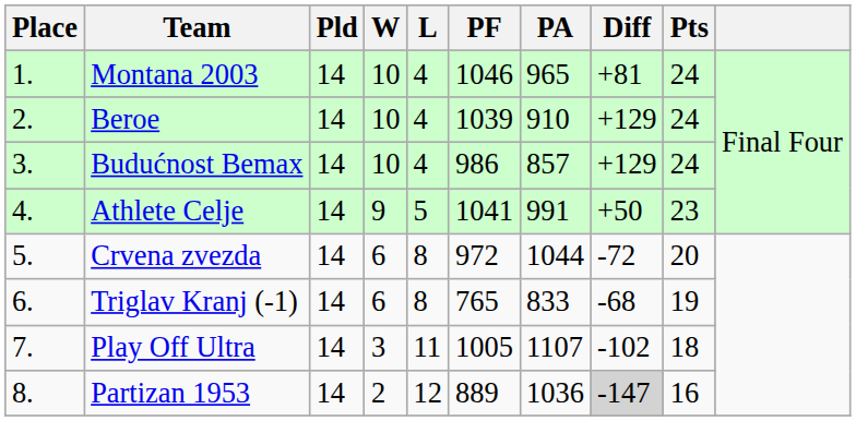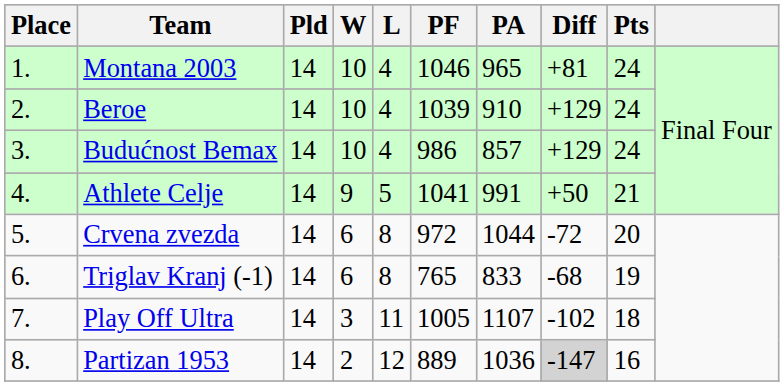Athlete Celje | Pts: 23 -> 21
